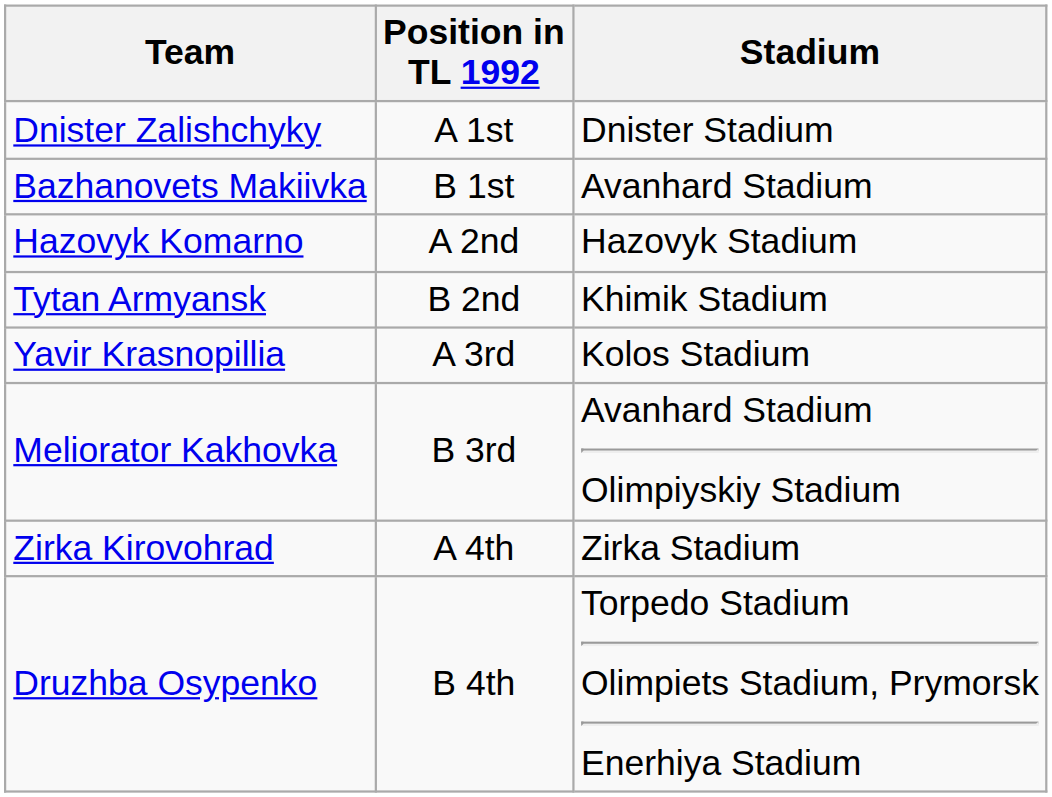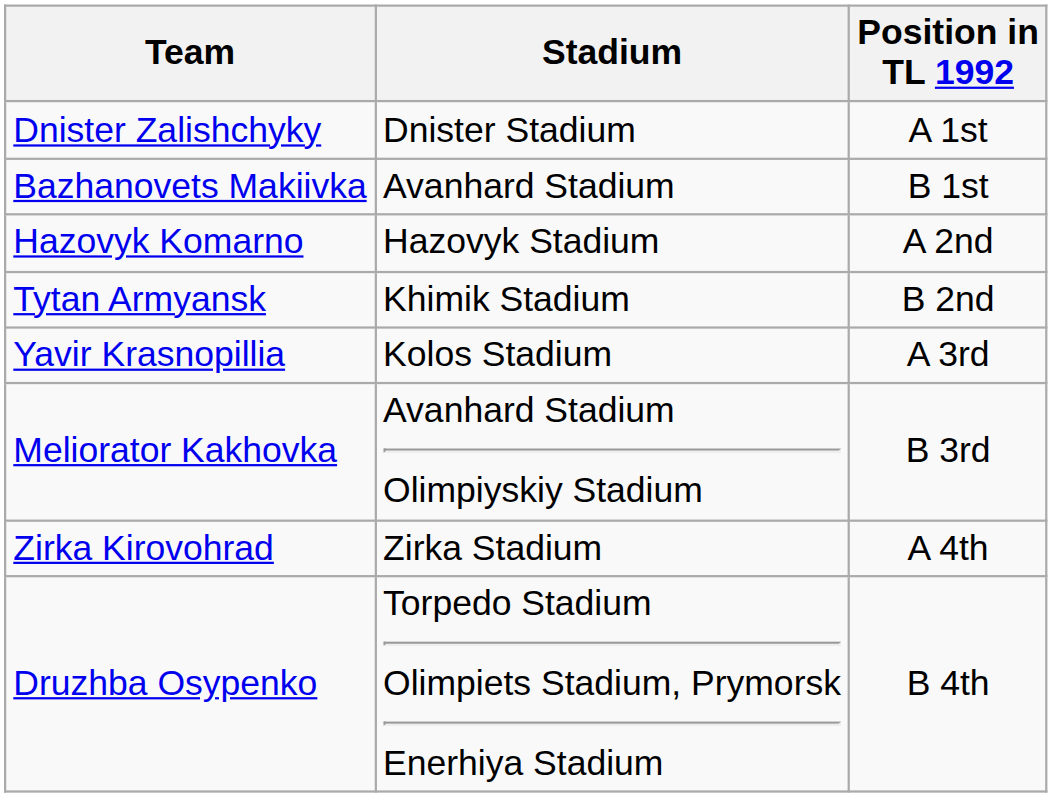columns swapped: Stadium <-> Position in TL 1992
